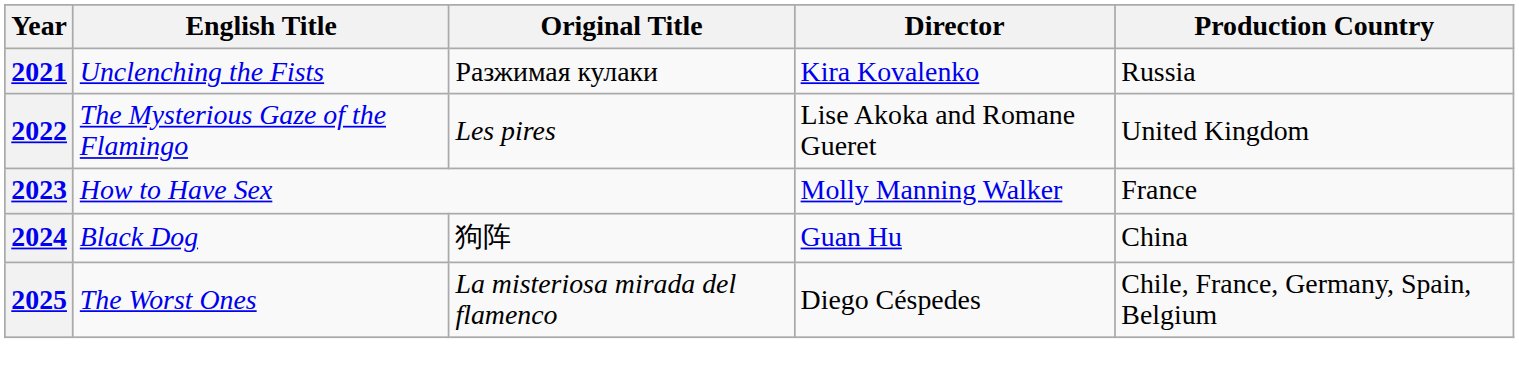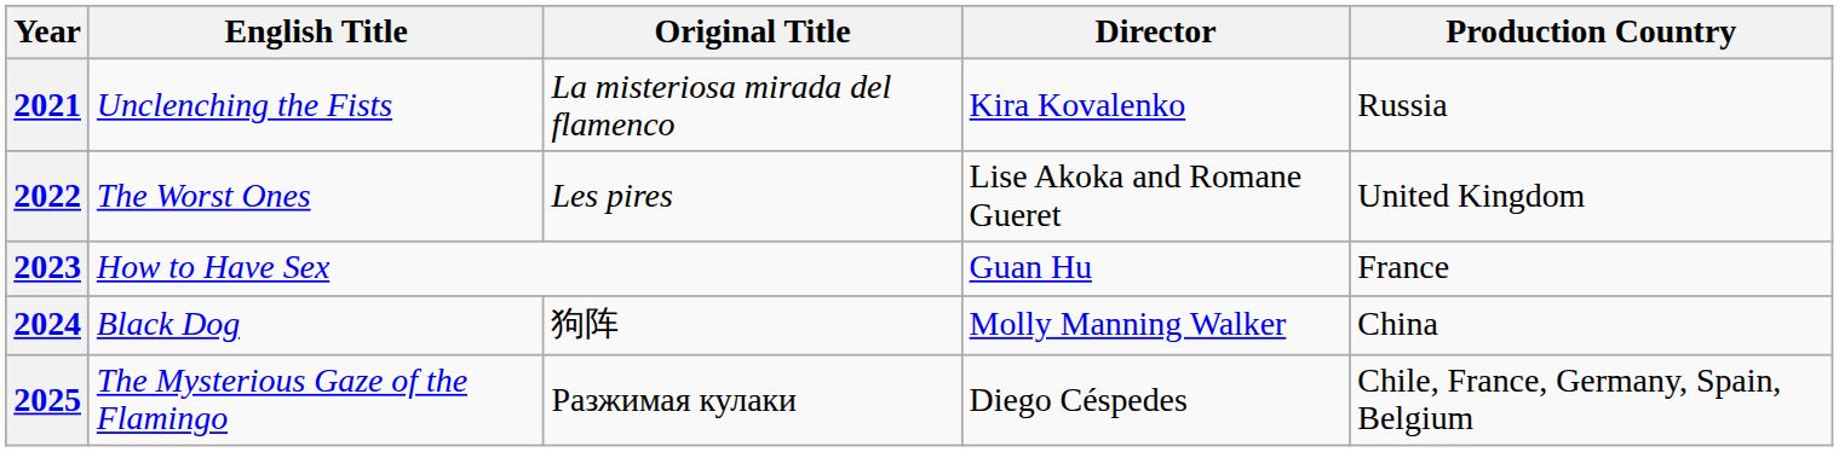2021 | Original Title: Разжимая кулаки -> La misteriosa mirada del flamenco
2022 | English Title: The Mysterious Gaze of the Flamingo -> The Worst Ones
2023 | Director: Molly Manning Walker -> Guan Hu
2024 | Director: Guan Hu -> Molly Manning Walker
2025 | English Title: The Worst Ones -> The Mysterious Gaze of the Flamingo
2025 | Original Title: La misteriosa mirada del flamenco -> Разжимая кулаки
